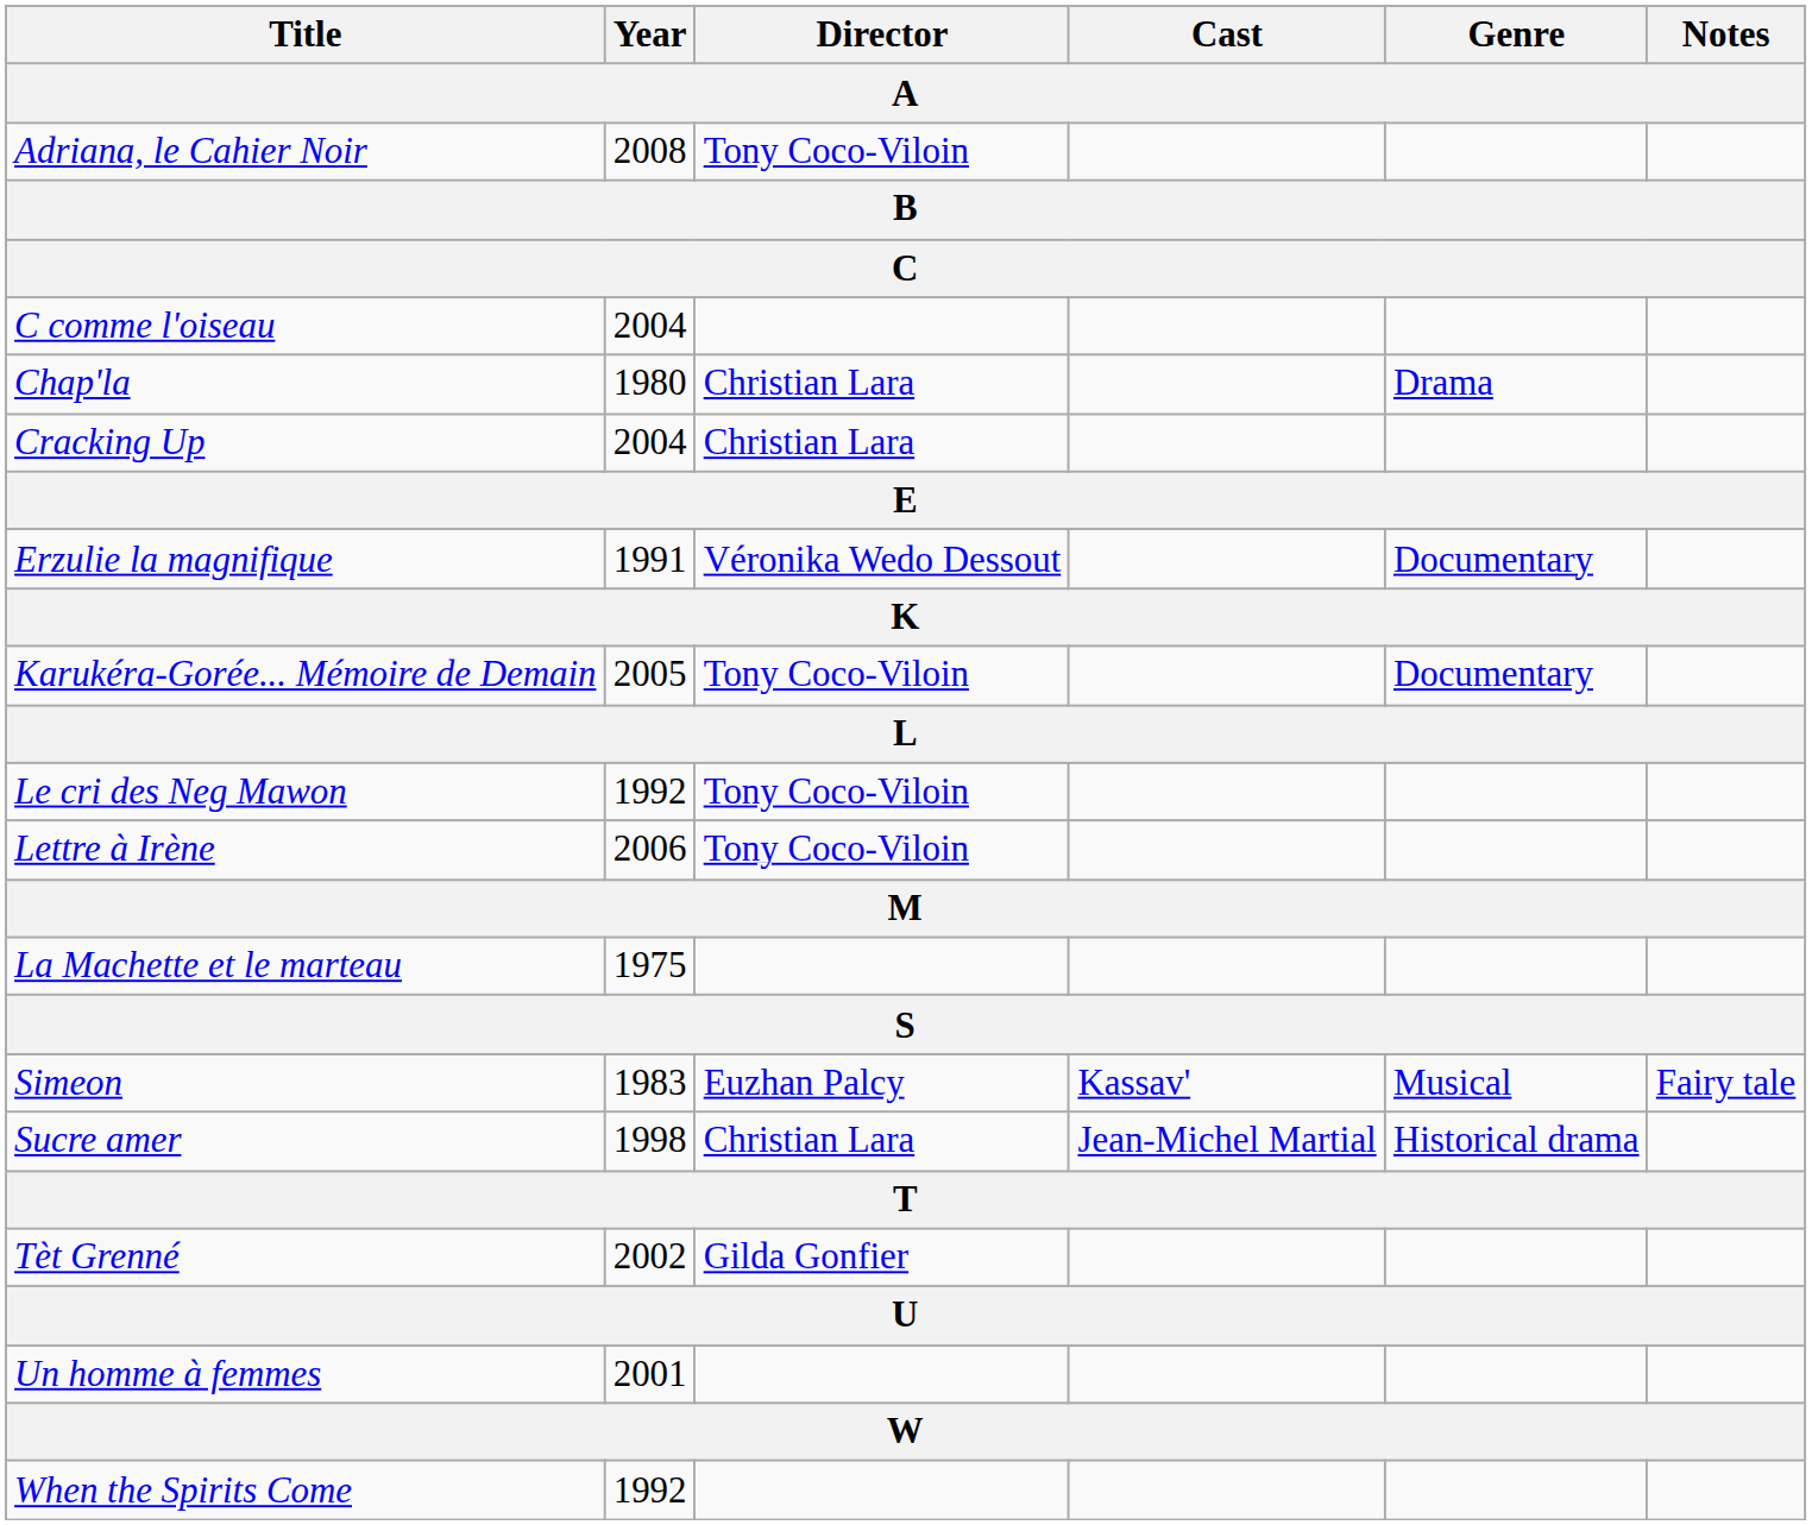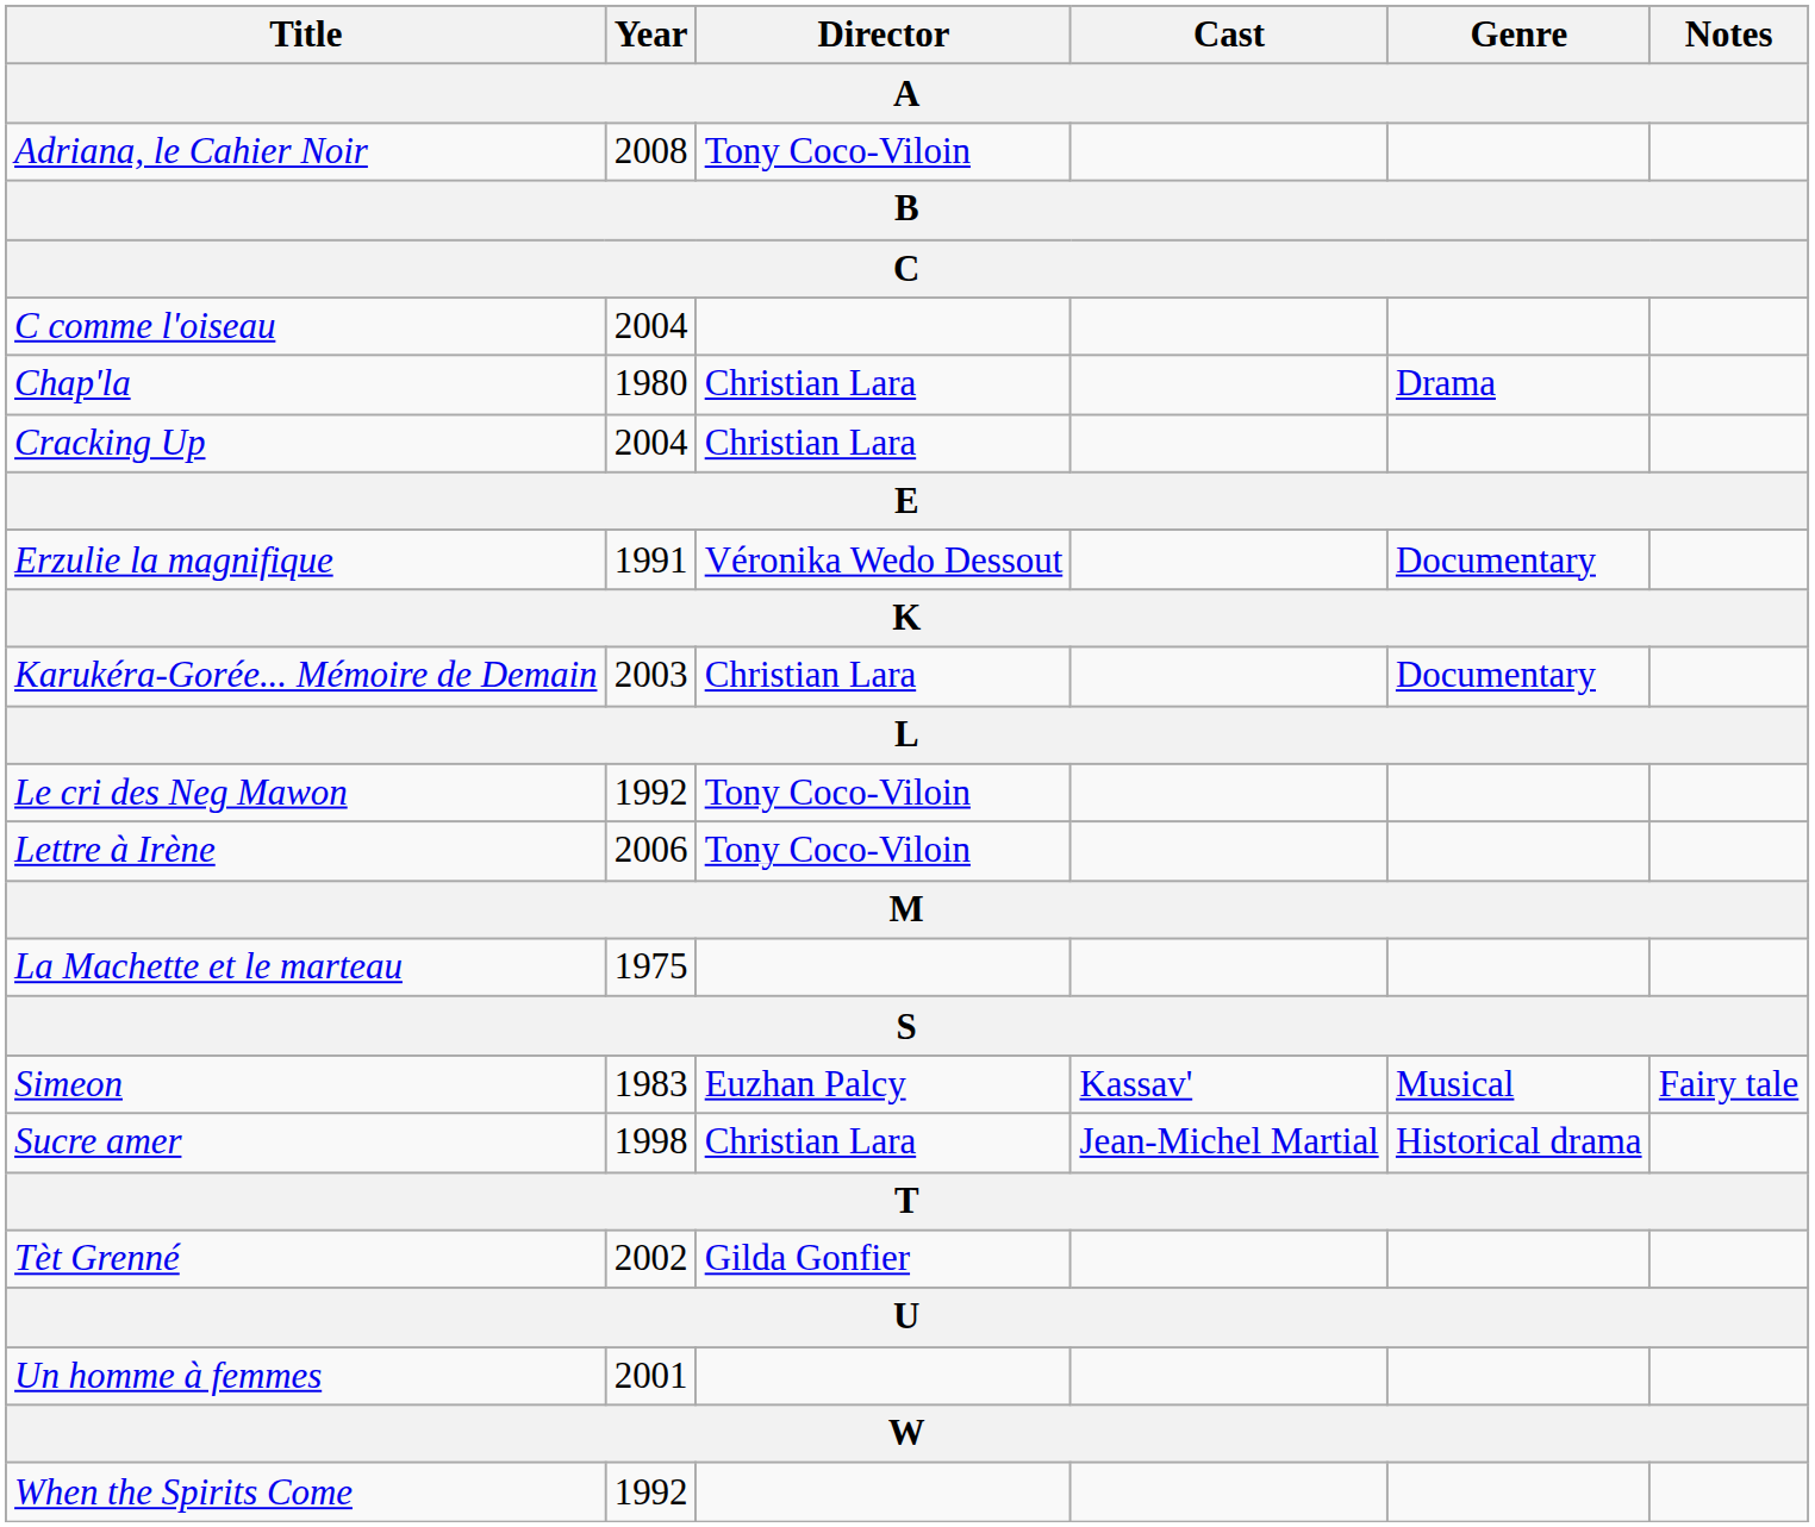Karukéra-Gorée... Mémoire de Demain | Year: 2005 -> 2003
Karukéra-Gorée... Mémoire de Demain | Director: Tony Coco-Viloin -> Christian Lara
